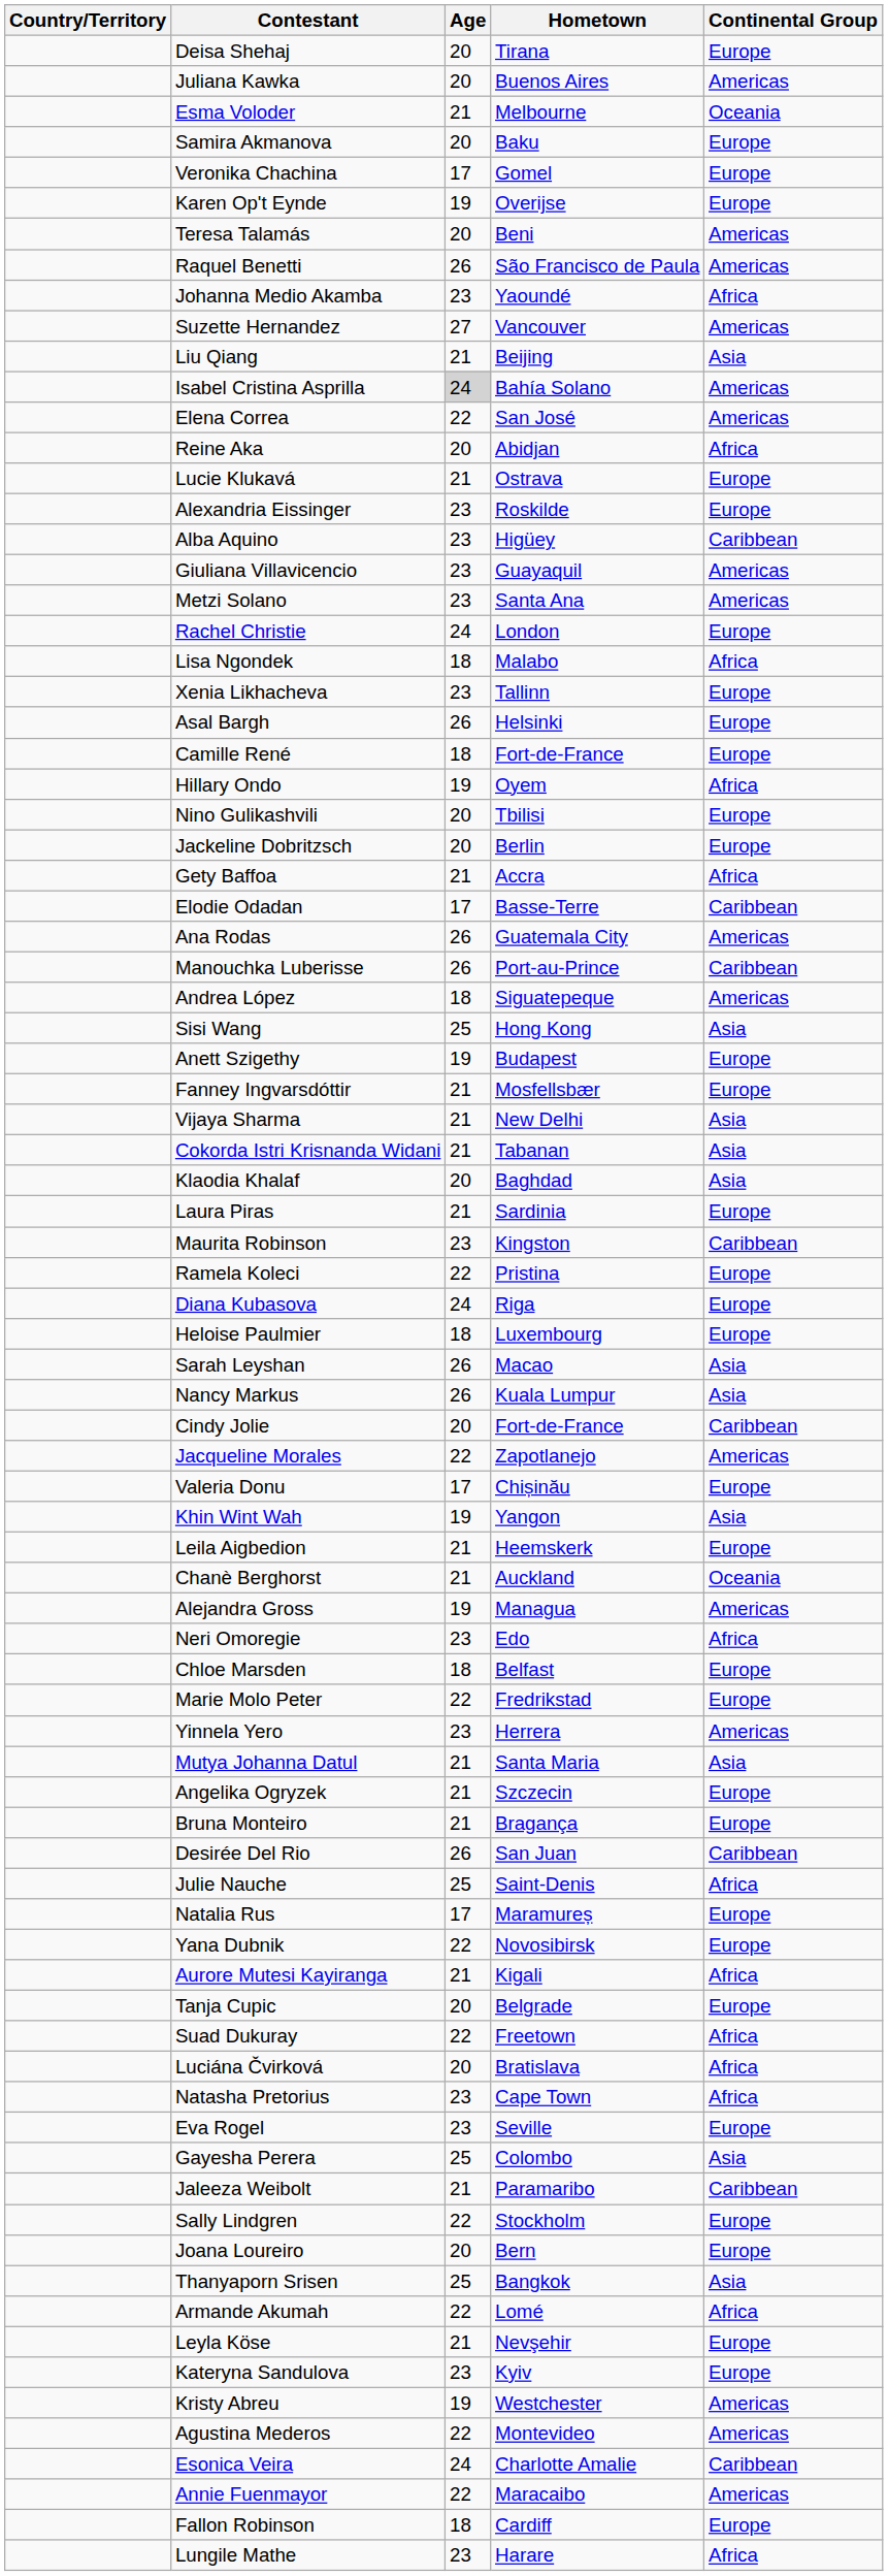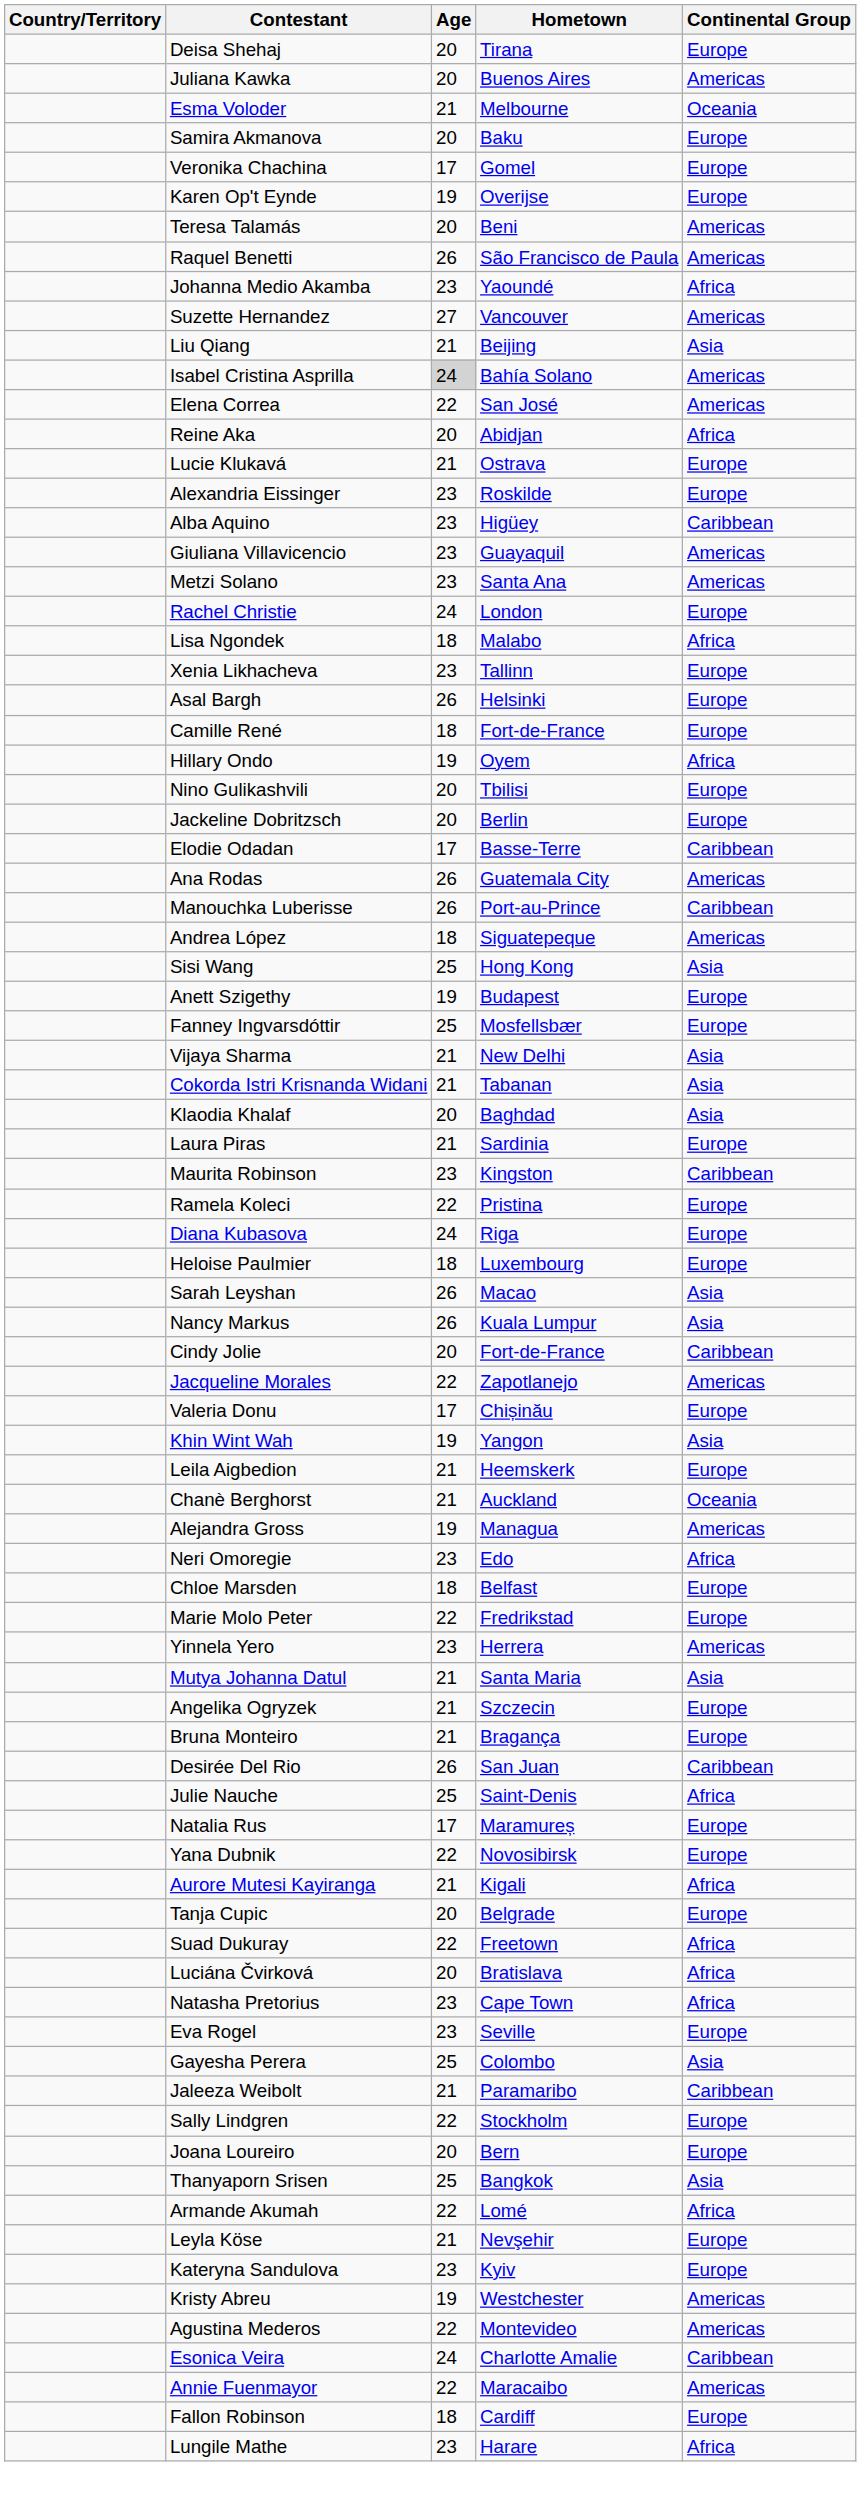- row: Gety Baffoa | 21 | Accra | Africa
Fanney Ingvarsdóttir | Age: 21 -> 25
